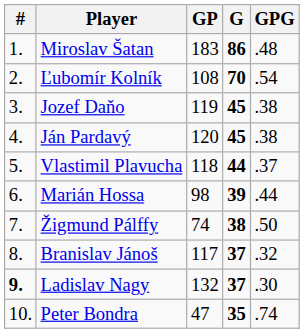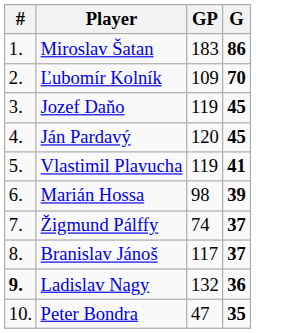- column: GPG | .48 | .54 | .38 | .38 | .37 | .44 | .50 | .32 | .30 | .74
Ľubomír Kolník | GP: 108 -> 109
Vlastimil Plavucha | GP: 118 -> 119
Vlastimil Plavucha | G: 44 -> 41
Žigmund Pálffy | G: 38 -> 37
Ladislav Nagy | G: 37 -> 36
